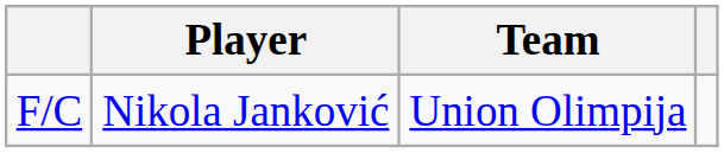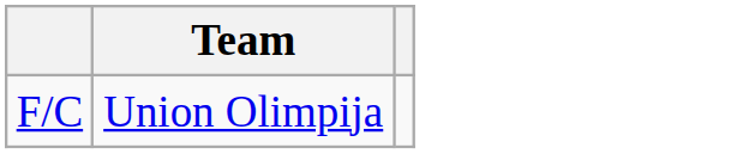- column: Player | Nikola Janković
